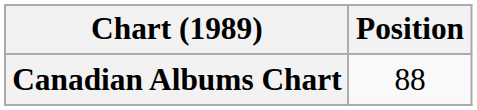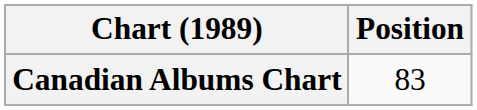Canadian Albums Chart | Position: 88 -> 83
